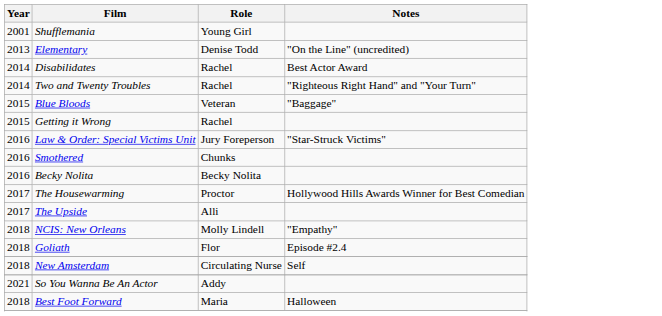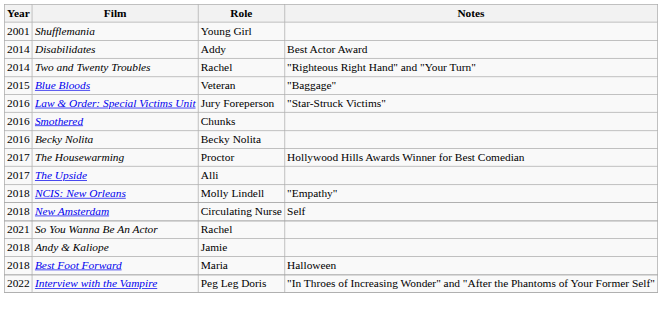- row: 2013 | Elementary | Denise Todd | "On the Line" (uncredited)
Disabilidates | Role: Rachel -> Addy
- row: 2015 | Getting it Wrong | Rachel
- row: 2018 | Goliath | Flor | Episode #2.4
So You Wanna Be An Actor | Role: Addy -> Rachel
+ row: 2018 | Andy & Kaliope | Jamie
+ row: 2022 | Interview with the Vampire | Peg Leg Doris | "In Throes of Increasing Wonder" and "After the Phantoms of Your Former Self"
